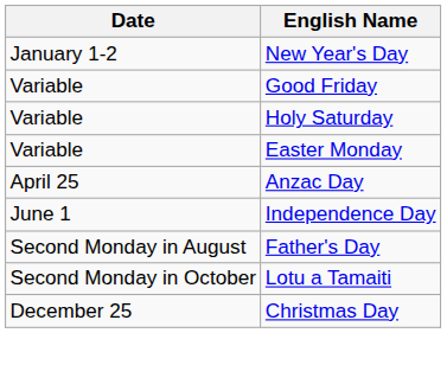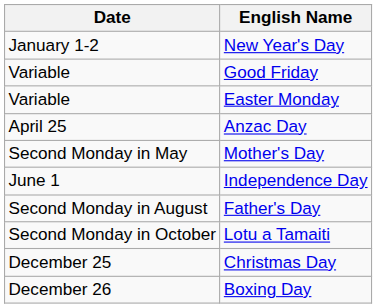- row: Variable | Holy Saturday
+ row: Second Monday in May | Mother's Day
+ row: December 26 | Boxing Day
